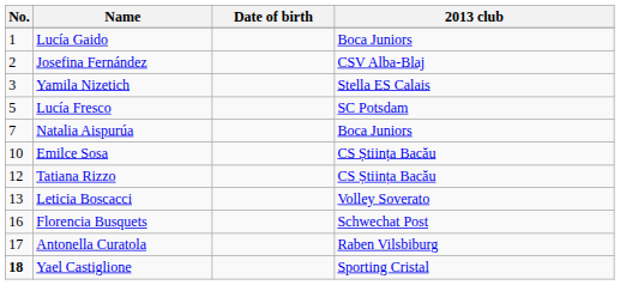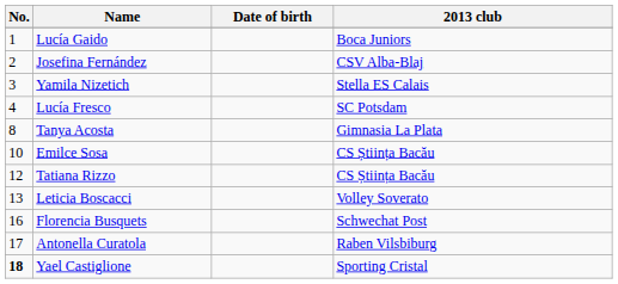Lucía Fresco | No.: 5 -> 4
- row: 7 | Natalia Aispurúa | Boca Juniors
+ row: 8 | Tanya Acosta | Gimnasia La Plata
